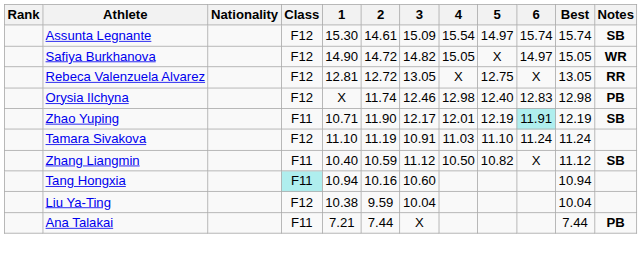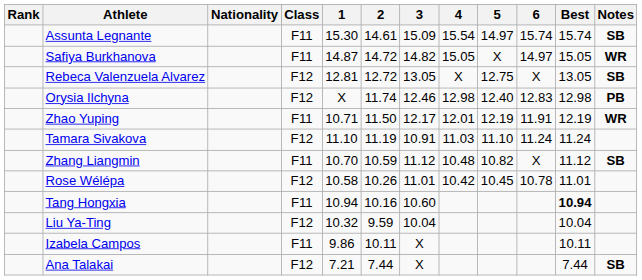Assunta Legnante | Class: F12 -> F11
Safiya Burkhanova | Class: F12 -> F11
Safiya Burkhanova | 1: 14.90 -> 14.87
Rebeca Valenzuela Alvarez | Notes: RR -> SB
Zhao Yuping | 2: 11.90 -> 11.50
Zhao Yuping | 6: paleturquoise background -> no background
Zhao Yuping | Notes: SB -> WR
Zhang Liangmin | 1: 10.40 -> 10.70
Zhang Liangmin | 4: 10.50 -> 10.48
+ row: Rose Wélépa | F12 | 10.58 | 10.26 | 11.01 | 10.42 | 10.45 | 10.78 | 11.01
Tang Hongxia | Class: paleturquoise background -> no background
Tang Hongxia | Best: normal -> bold
Liu Ya-Ting | 1: 10.38 -> 10.32
+ row: Izabela Campos | F11 | 9.86 | 10.11 | X | 10.11
Ana Talakai | Class: F11 -> F12
Ana Talakai | Notes: PB -> SB
